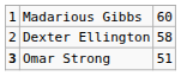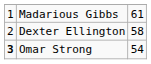Madarious Gibbs | column 3: 60 -> 61
Omar Strong | column 3: 51 -> 54
